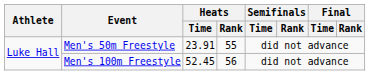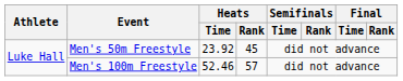Men's 50m Freestyle | Heats / Time: 23.91 -> 23.92
Men's 50m Freestyle | Heats / Rank: 55 -> 45
Men's 100m Freestyle | Heats / Time: 52.45 -> 52.46
Men's 100m Freestyle | Heats / Rank: 56 -> 57
